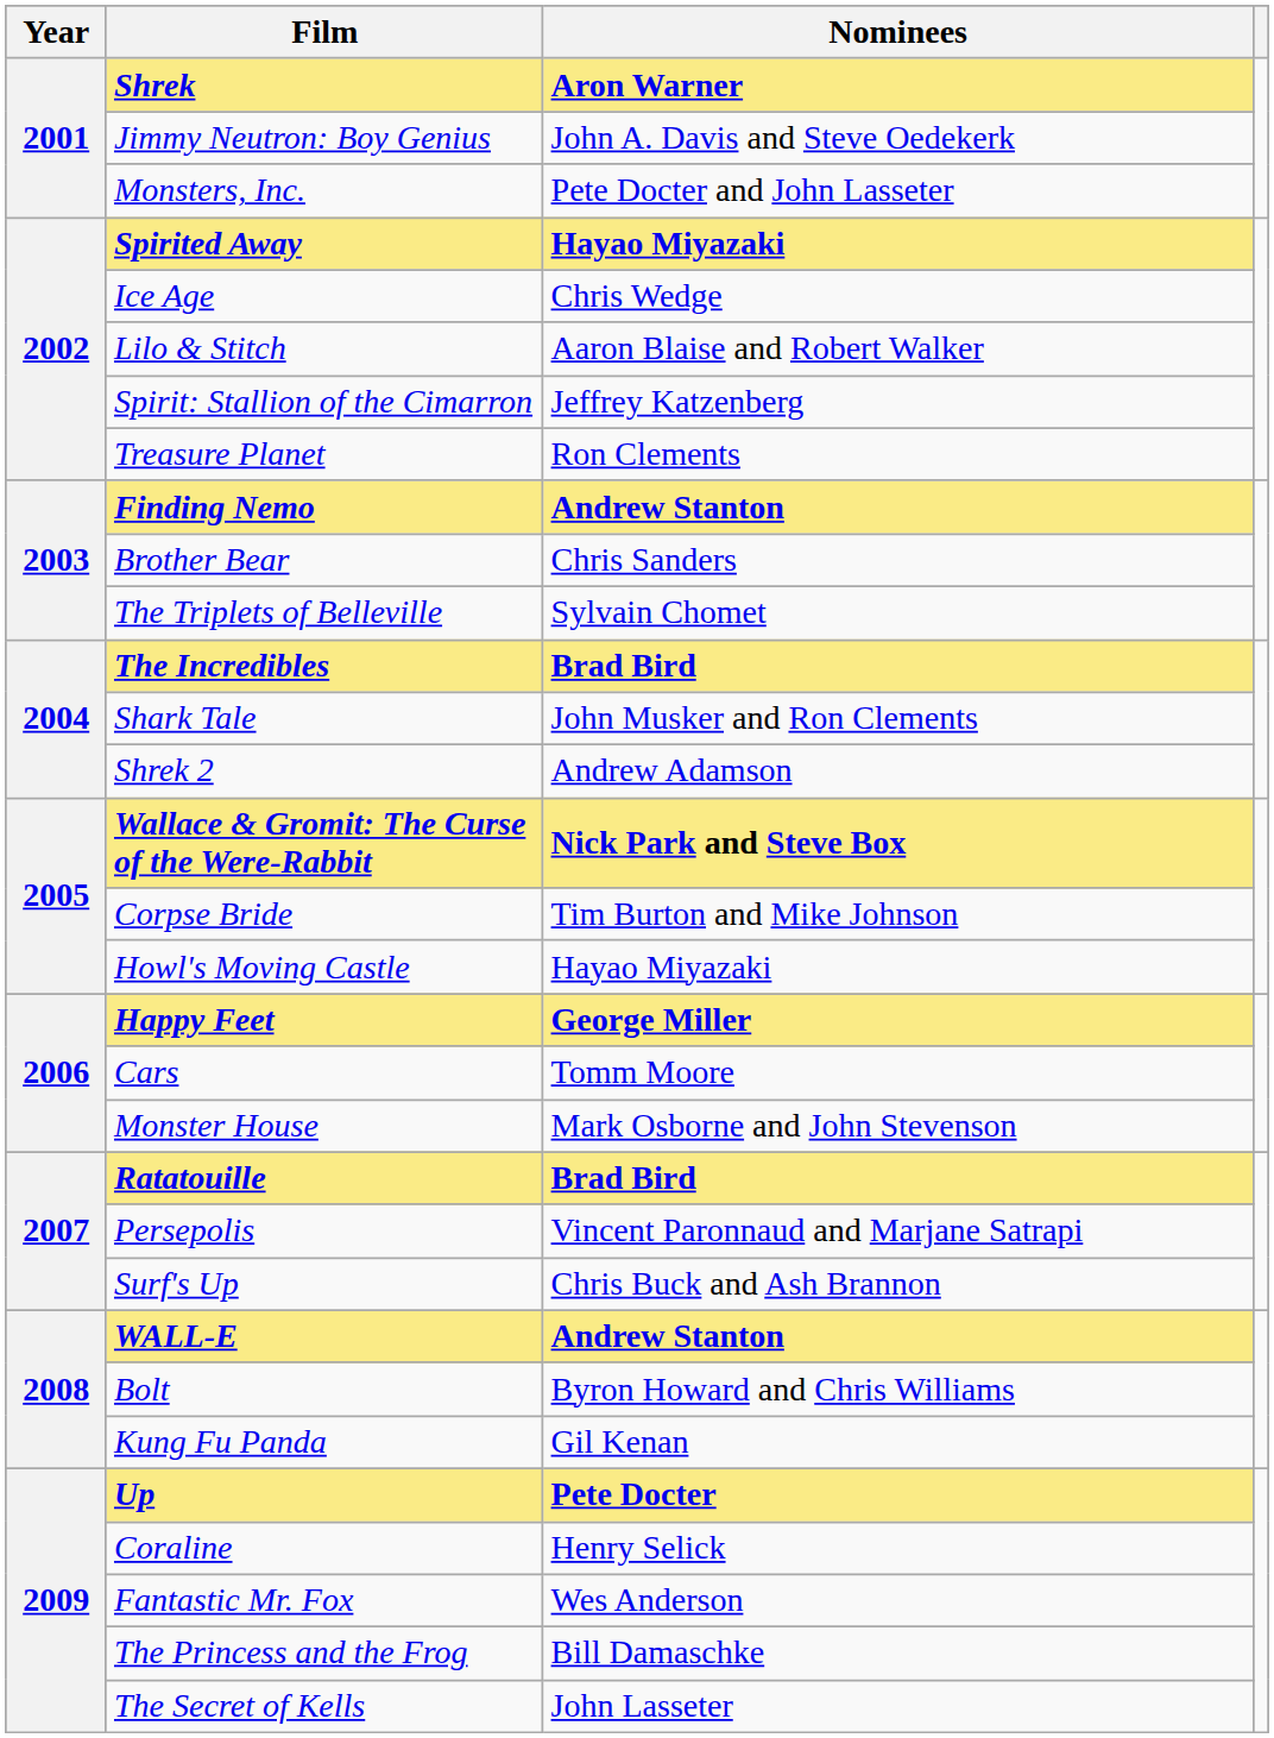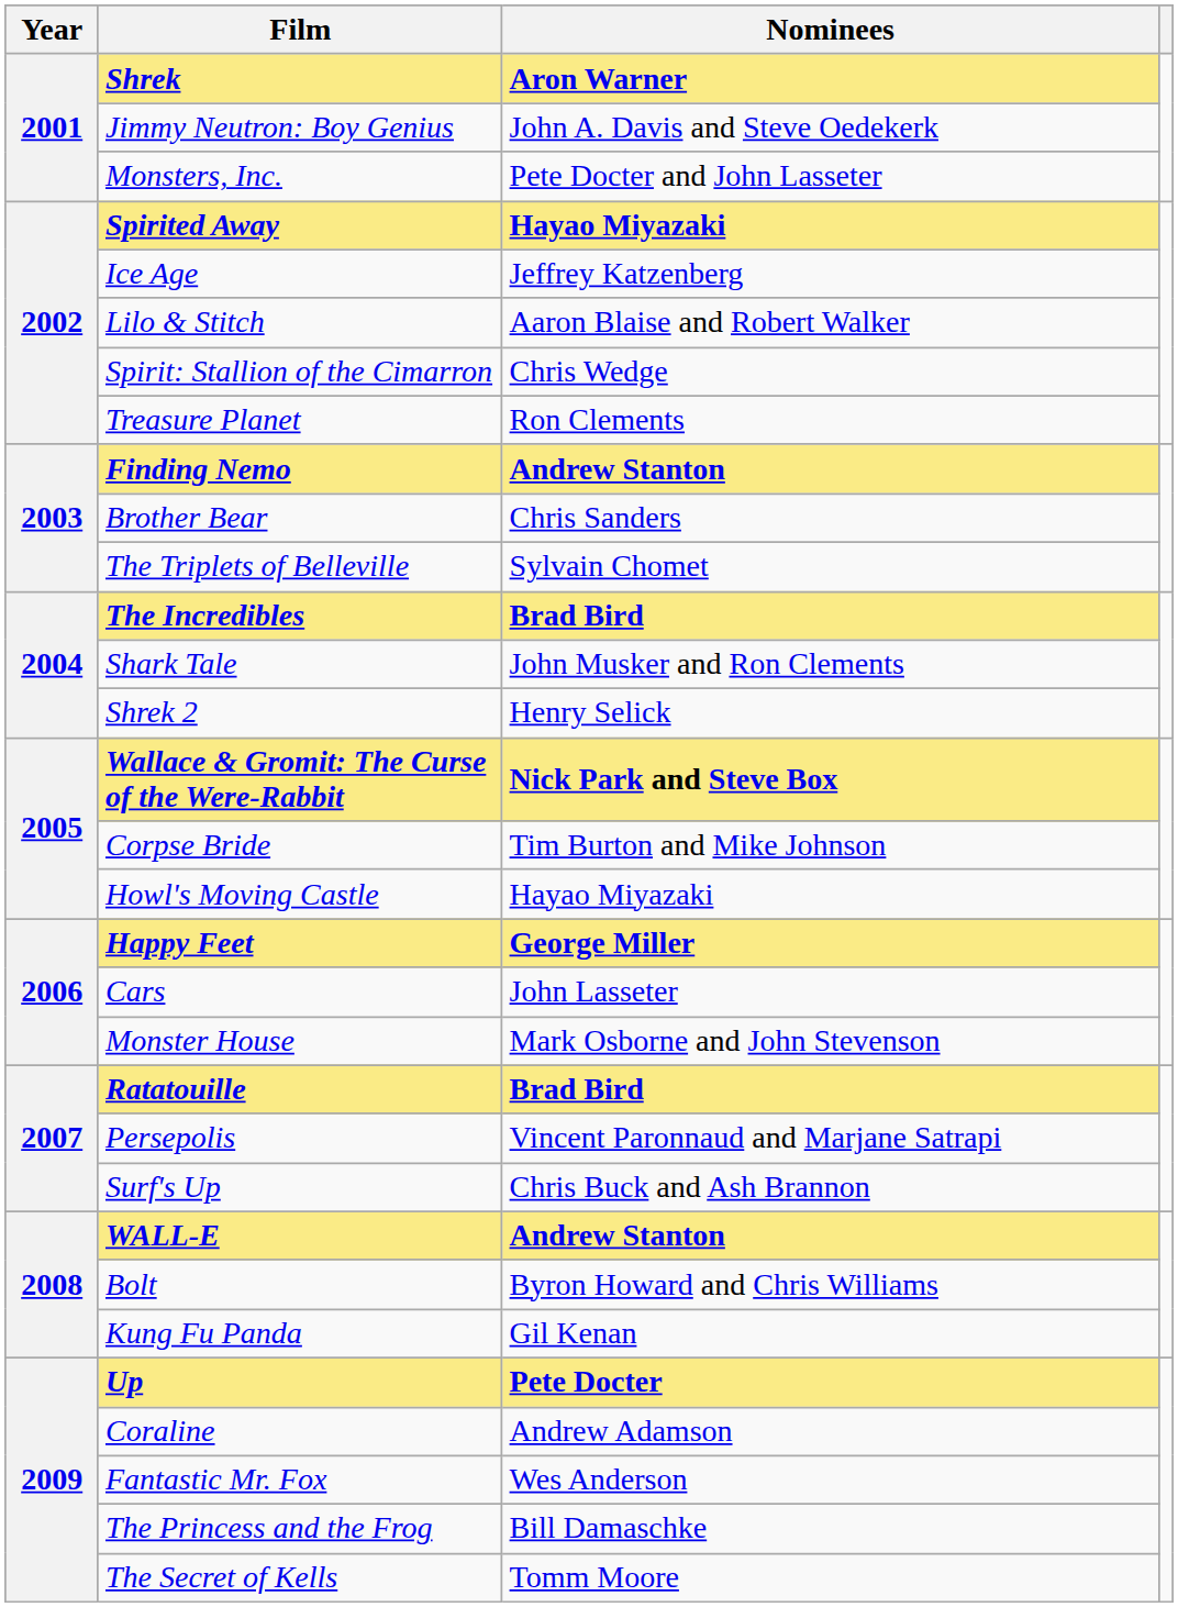Ice Age | Nominees: Chris Wedge -> Jeffrey Katzenberg
Spirit: Stallion of the Cimarron | Nominees: Jeffrey Katzenberg -> Chris Wedge
Shrek 2 | Nominees: Andrew Adamson -> Henry Selick
Cars | Nominees: Tomm Moore -> John Lasseter
Coraline | Nominees: Henry Selick -> Andrew Adamson
The Secret of Kells | Nominees: John Lasseter -> Tomm Moore
